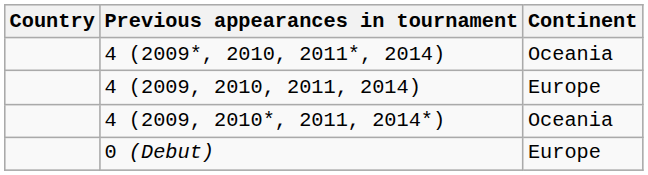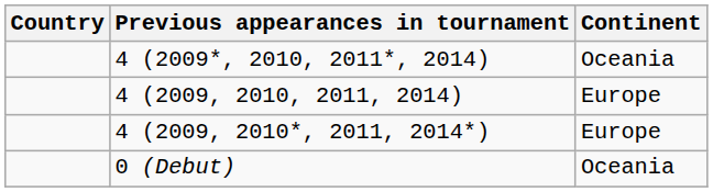4 (2009, 2010*, 2011, 2014*) | Continent: Oceania -> Europe
0 (Debut) | Continent: Europe -> Oceania
